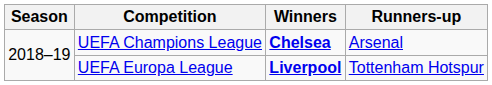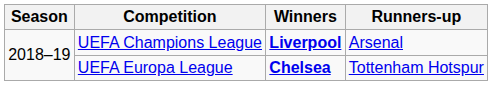UEFA Champions League | Winners: Chelsea -> Liverpool
UEFA Europa League | Winners: Liverpool -> Chelsea
